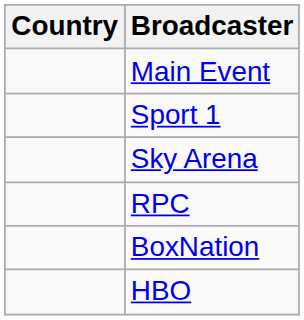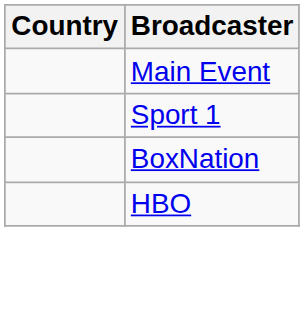- row: Sky Arena
- row: RPC
